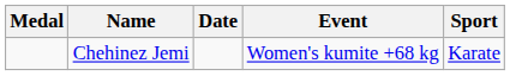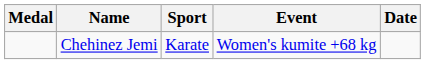columns swapped: Sport <-> Date
